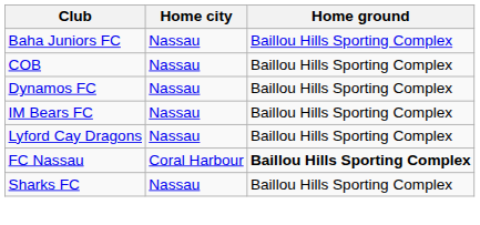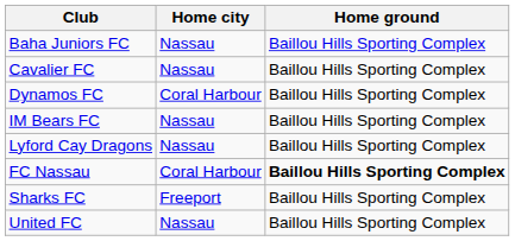+ row: Cavalier FC | Nassau | Baillou Hills Sporting Complex
- row: COB | Nassau | Baillou Hills Sporting Complex
Dynamos FC | Home city: Nassau -> Coral Harbour
Sharks FC | Home city: Nassau -> Freeport
+ row: United FC | Nassau | Baillou Hills Sporting Complex
